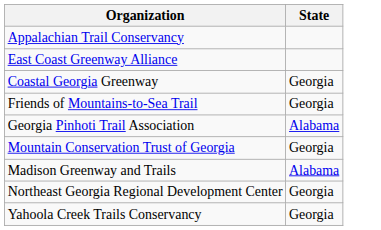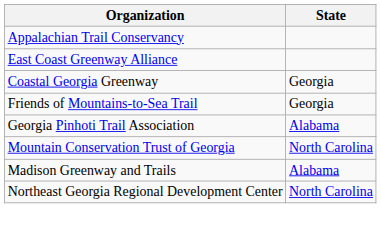Mountain Conservation Trust of Georgia | State: Georgia -> North Carolina
Northeast Georgia Regional Development Center | State: Georgia -> North Carolina
- row: Yahoola Creek Trails Conservancy | Georgia
